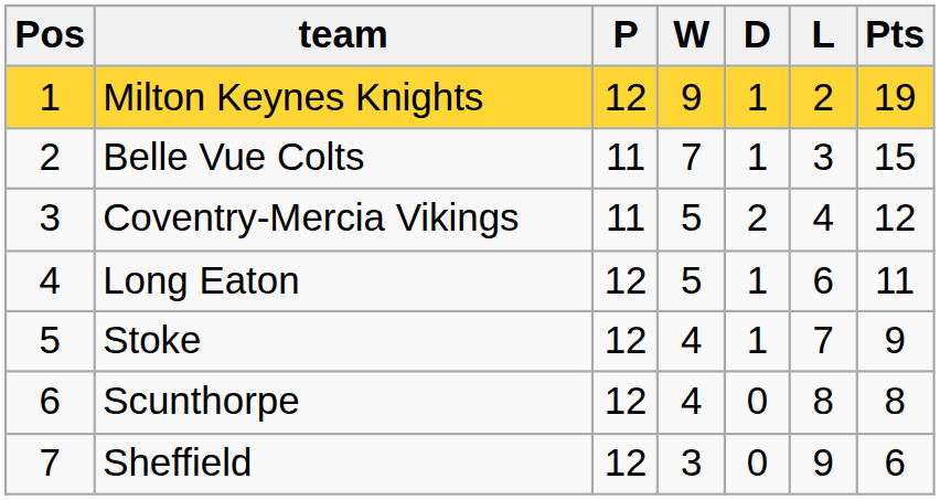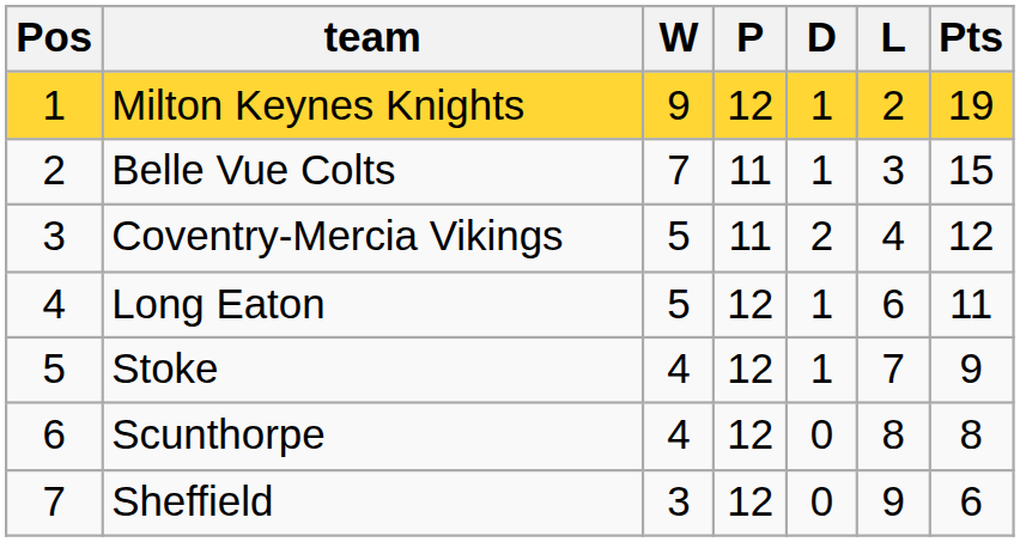columns swapped: P <-> W
